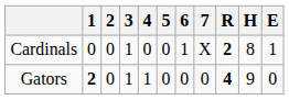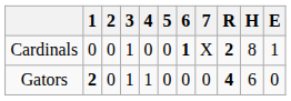Cardinals | 6: normal -> bold
Gators | H: 9 -> 6
